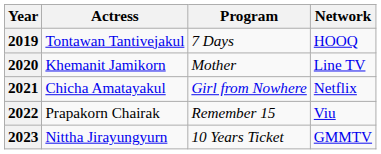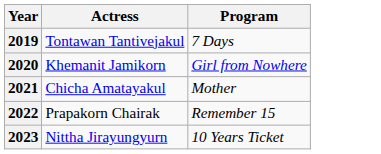- column: Network | HOOQ | Line TV | Netflix | Viu | GMMTV
2020 | Program: Mother -> Girl from Nowhere
2021 | Program: Girl from Nowhere -> Mother
